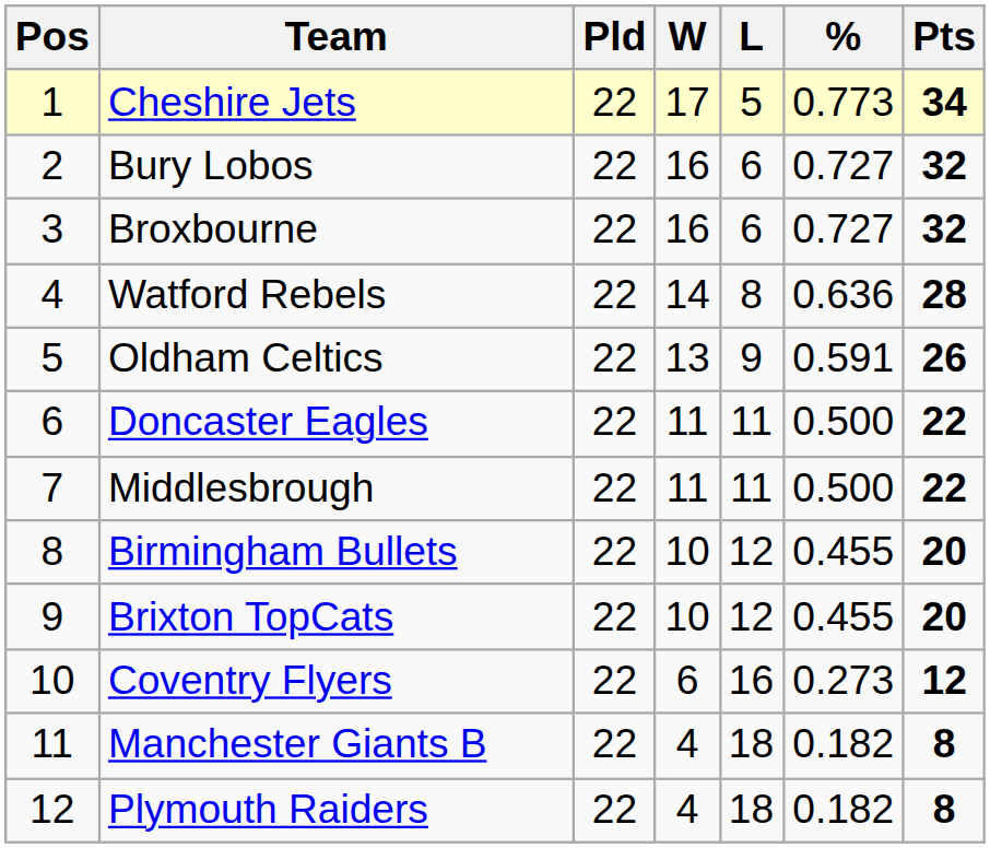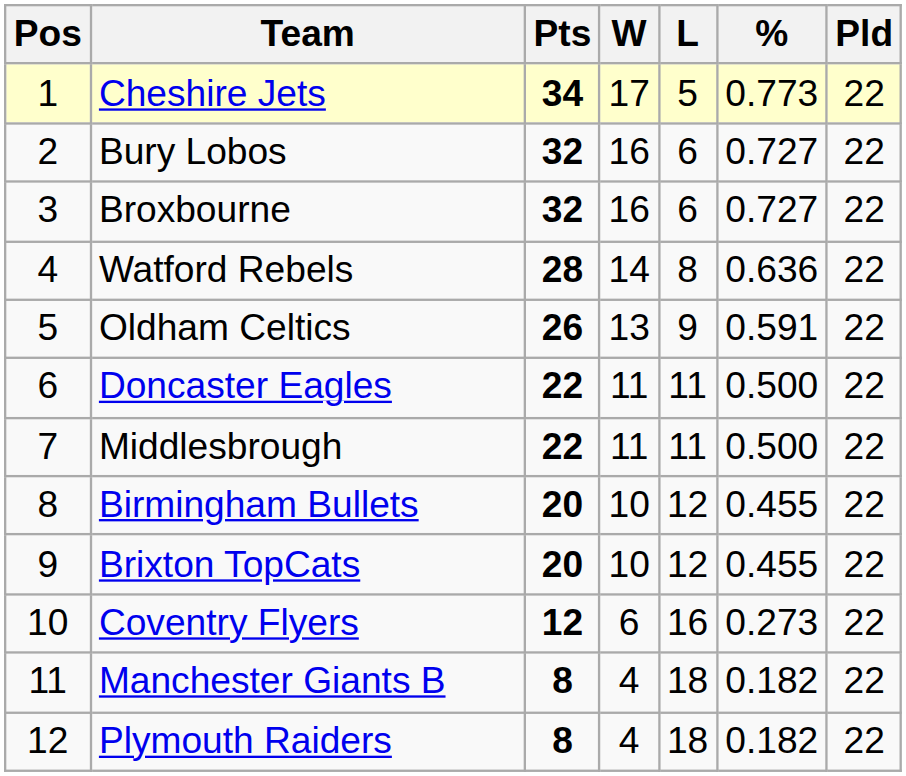columns swapped: Pld <-> Pts
